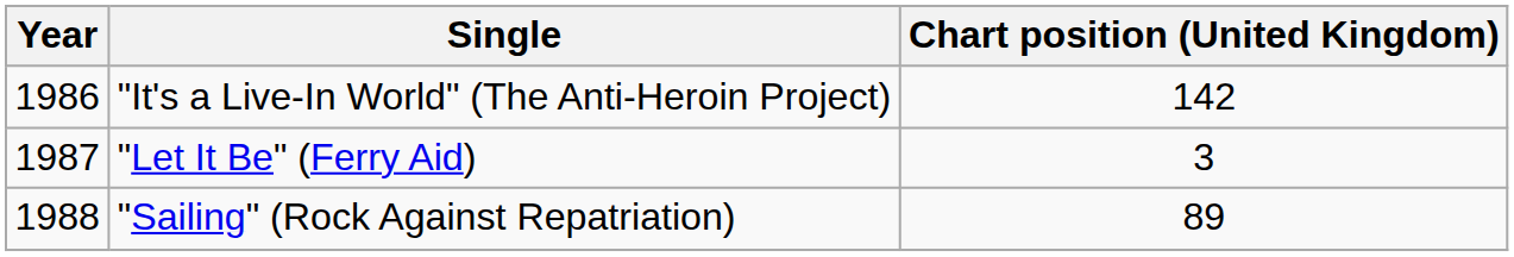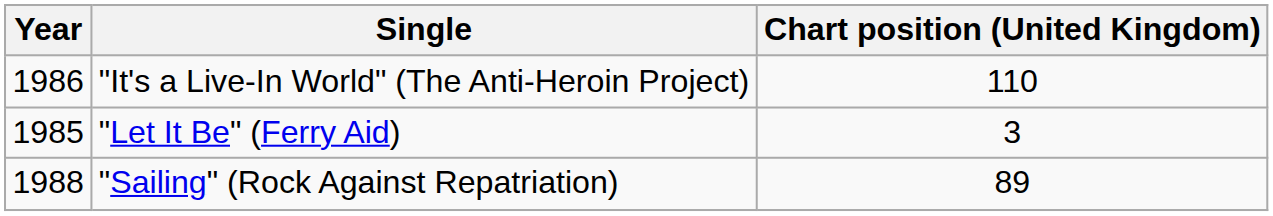"It's a Live-In World" (The Anti-Heroin Project) | Chart position (United Kingdom): 142 -> 110
"Let It Be" (Ferry Aid) | Year: 1987 -> 1985
